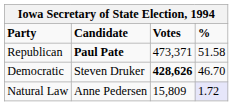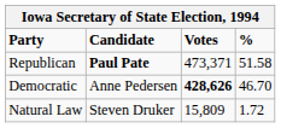Democratic | Candidate: Steven Druker -> Anne Pedersen
Natural Law | Candidate: Anne Pedersen -> Steven Druker
Natural Law | %: lavender background -> no background
